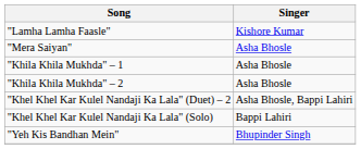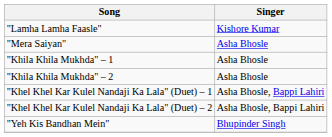+ row: "Khel Khel Kar Kulel Nandaji Ka Lala" (Duet) – 1 | Asha Bhosle, Bappi Lahiri
- row: "Khel Khel Kar Kulel Nandaji Ka Lala" (Solo) | Bappi Lahiri
